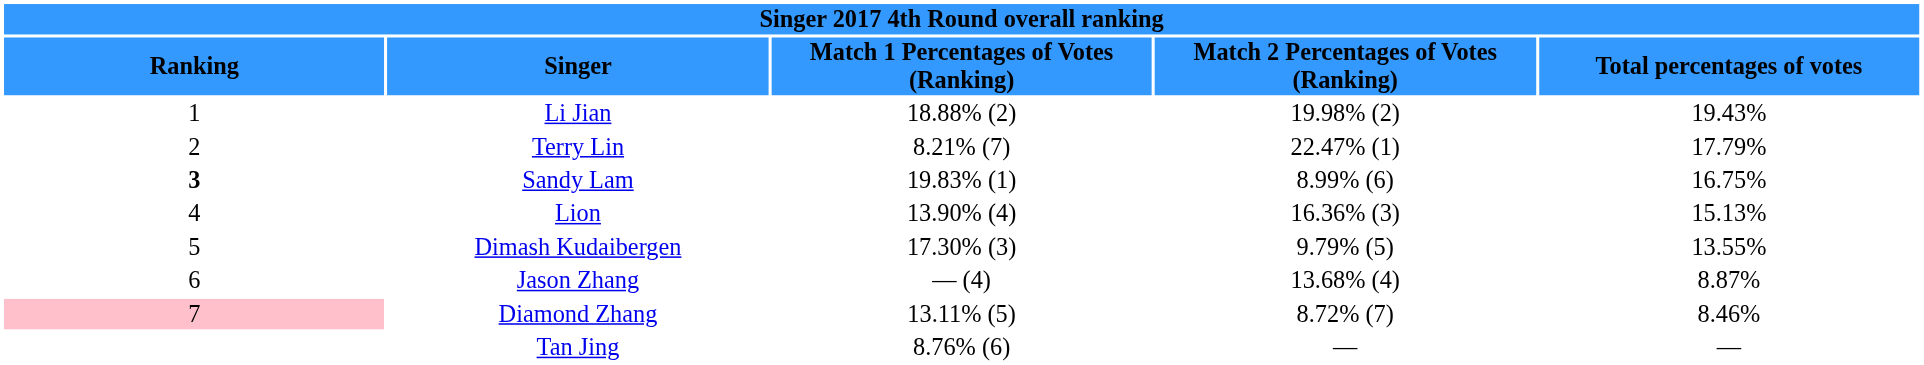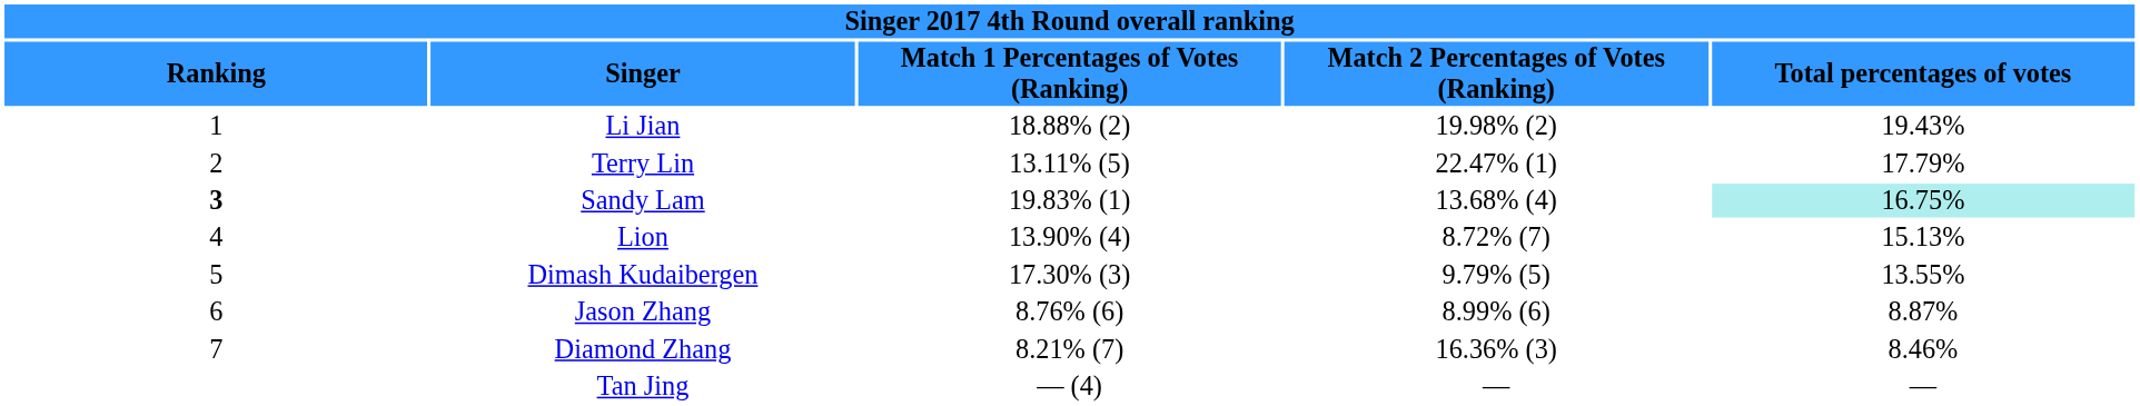Terry Lin | column 3: 8.21% (7) -> 13.11% (5)
Sandy Lam | column 4: 8.99% (6) -> 13.68% (4)
Sandy Lam | column 5: no background -> paleturquoise background
Lion | column 4: 16.36% (3) -> 8.72% (7)
Jason Zhang | column 3: — (4) -> 8.76% (6)
Jason Zhang | column 4: 13.68% (4) -> 8.99% (6)
Diamond Zhang | column 1: pink background -> no background
Diamond Zhang | column 3: 13.11% (5) -> 8.21% (7)
Diamond Zhang | column 4: 8.72% (7) -> 16.36% (3)
Tan Jing | column 3: 8.76% (6) -> — (4)
